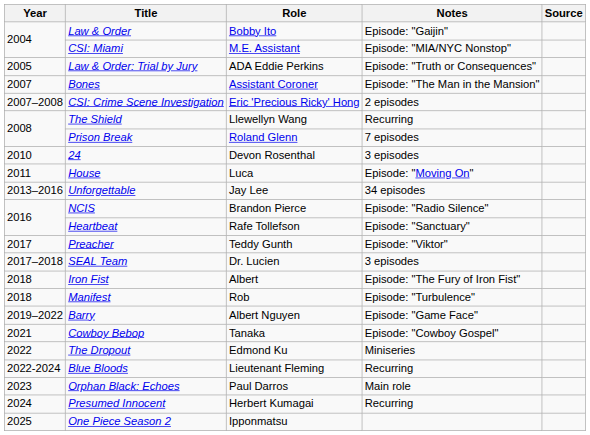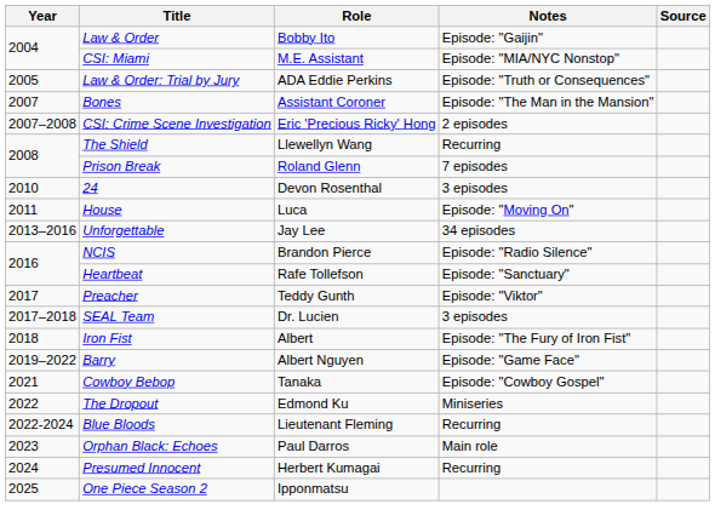- row: 2018 | Manifest | Rob | Episode: "Turbulence"
